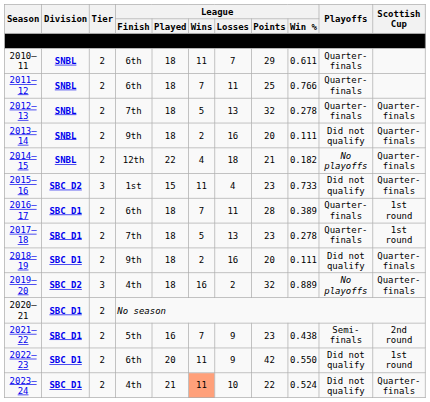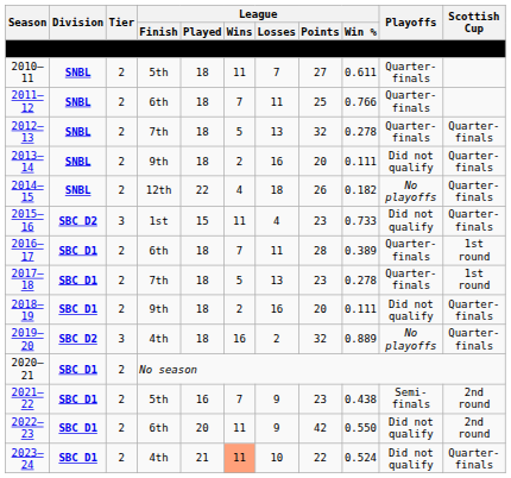2010–11 | League / Finish: 6th -> 5th
2010–11 | League / Points: 29 -> 27
2014–15 | League / Points: 21 -> 26
2022–23 | Scottish Cup: 1st round -> 2nd round
